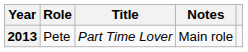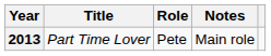columns swapped: Title <-> Role
